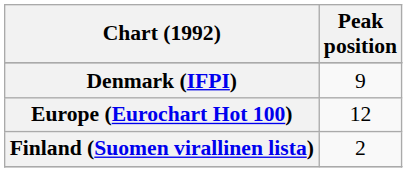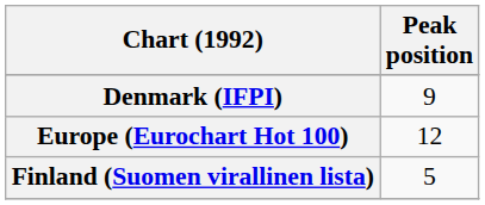Finland (Suomen virallinen lista) | Peak position: 2 -> 5
